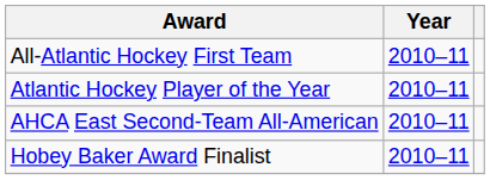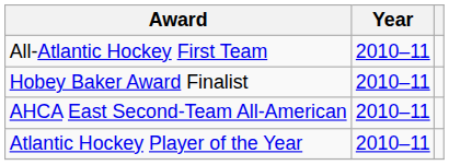rows swapped: Atlantic Hockey Player of the Year <-> Hobey Baker Award Finalist
